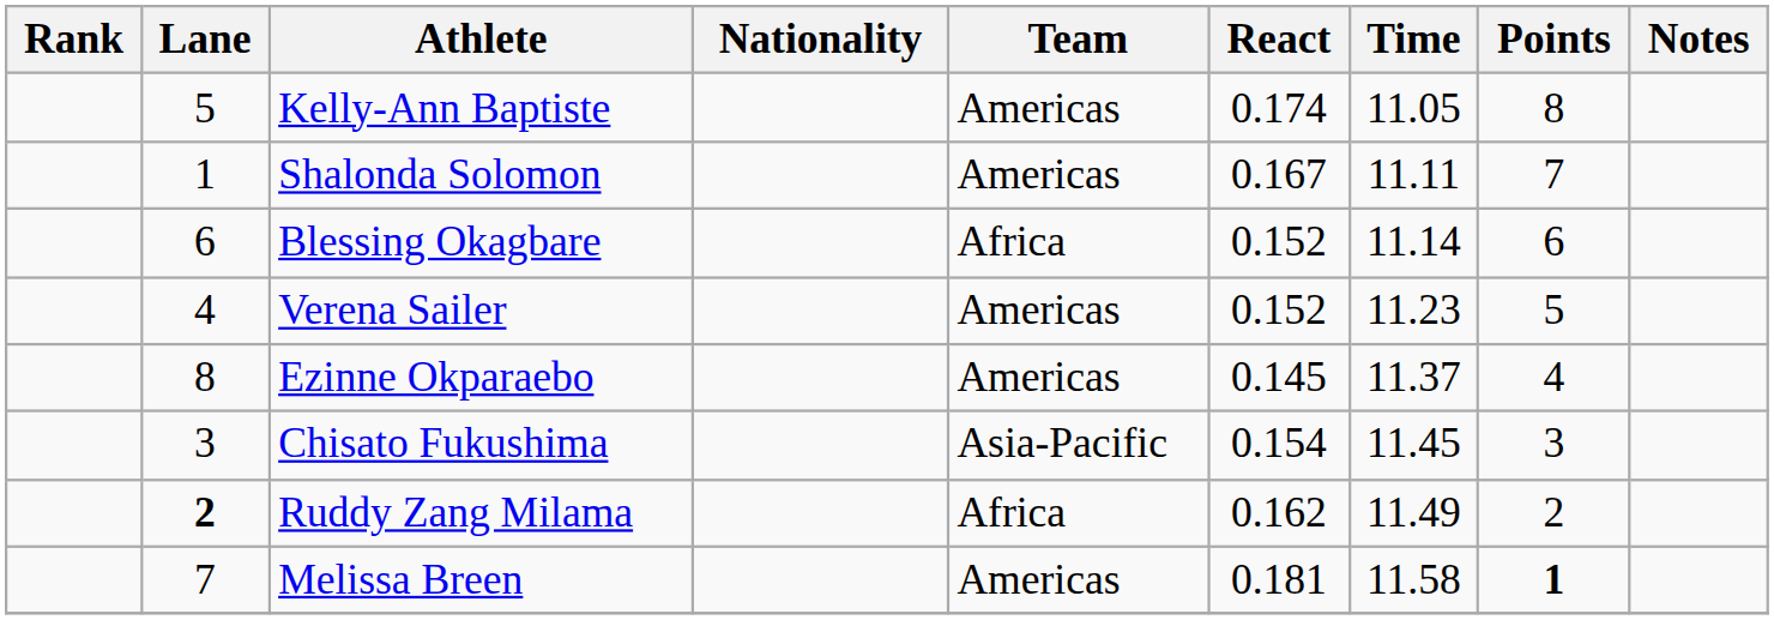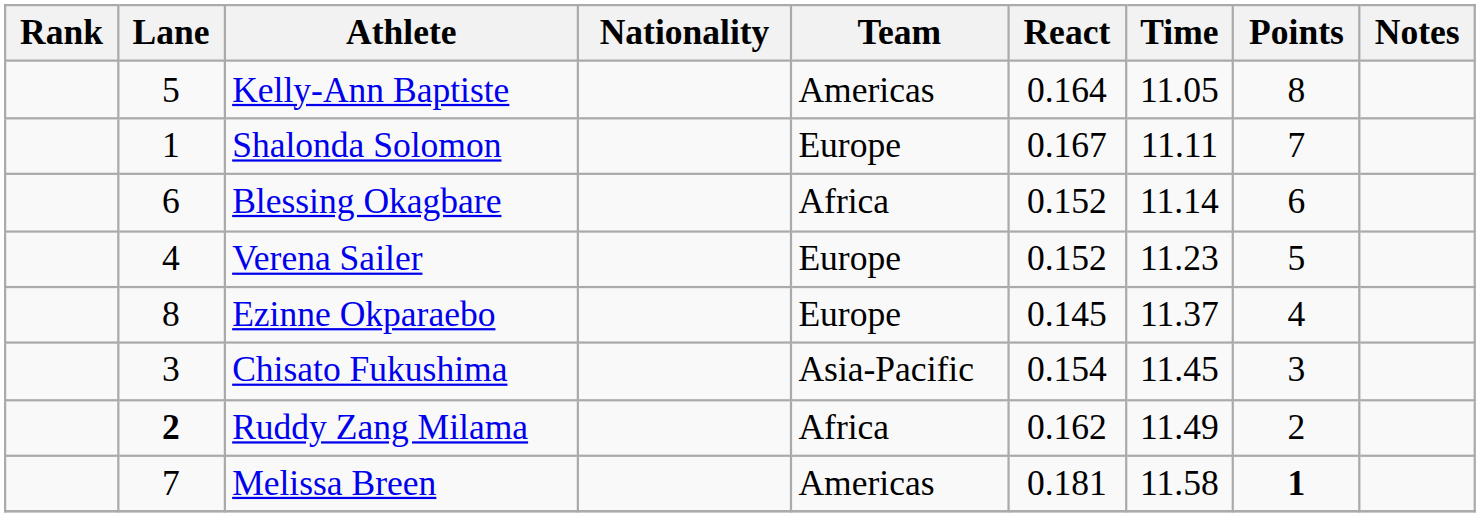Kelly-Ann Baptiste | React: 0.174 -> 0.164
Shalonda Solomon | Team: Americas -> Europe
Verena Sailer | Team: Americas -> Europe
Ezinne Okparaebo | Team: Americas -> Europe
